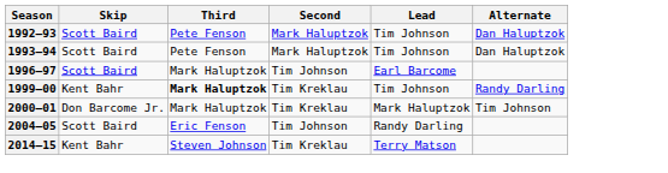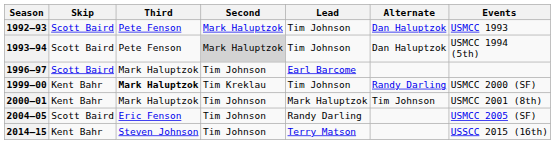+ column: Events | USMCC 1993 | USMCC 1994 (5th) | USMCC 2000 (SF) | USMCC 2001 (8th) | USMCC 2005 (SF) | USSCC 2015 (16th)
1993–94 | Second: no background -> lightgrey background
2000–01 | Skip: Don Barcome Jr. -> Kent Bahr
2000–01 | Second: Tim Kreklau -> Tim Johnson
2014–15 | Second: Tim Kreklau -> Tim Johnson
